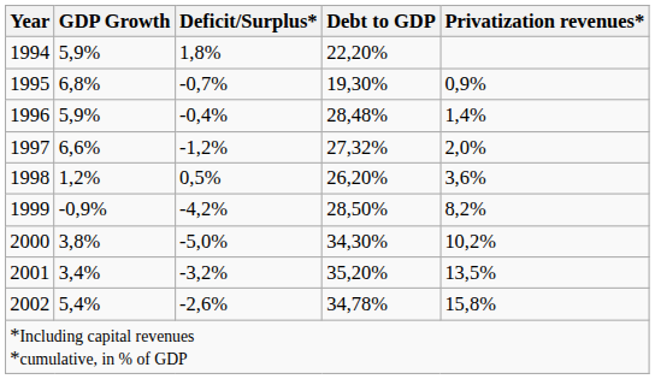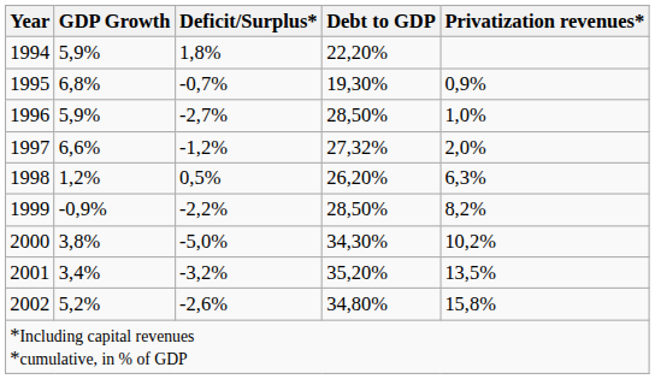1996 | Deficit/Surplus*: -0,4% -> -2,7%
1996 | Debt to GDP: 28,48% -> 28,50%
1996 | Privatization revenues*: 1,4% -> 1,0%
1998 | Privatization revenues*: 3,6% -> 6,3%
1999 | Deficit/Surplus*: -4,2% -> -2,2%
2002 | GDP Growth: 5,4% -> 5,2%
2002 | Debt to GDP: 34,78% -> 34,80%
